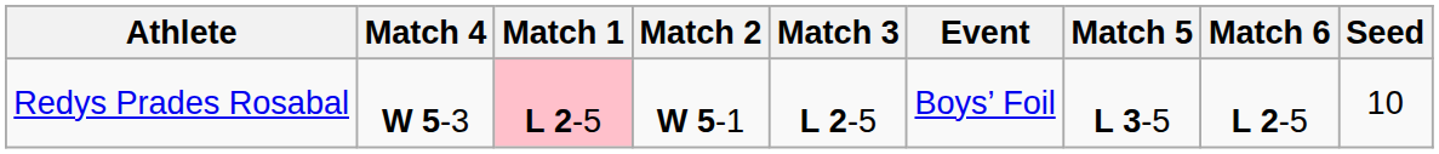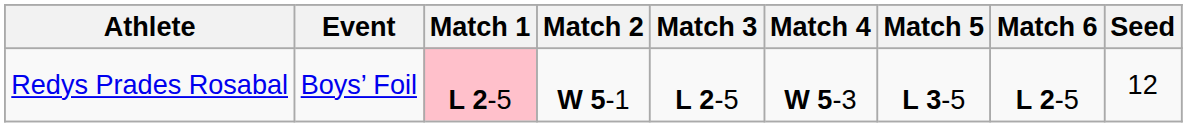columns swapped: Event <-> Match 4
Redys Prades Rosabal | Seed: 10 -> 12
